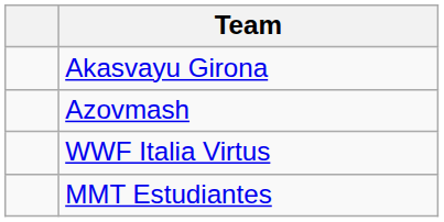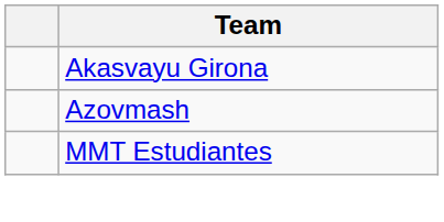- row: WWF Italia Virtus
